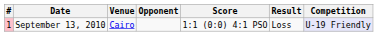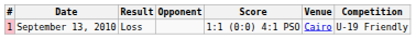columns swapped: Venue <-> Result
September 13, 2010 | Competition: lavender background -> no background
